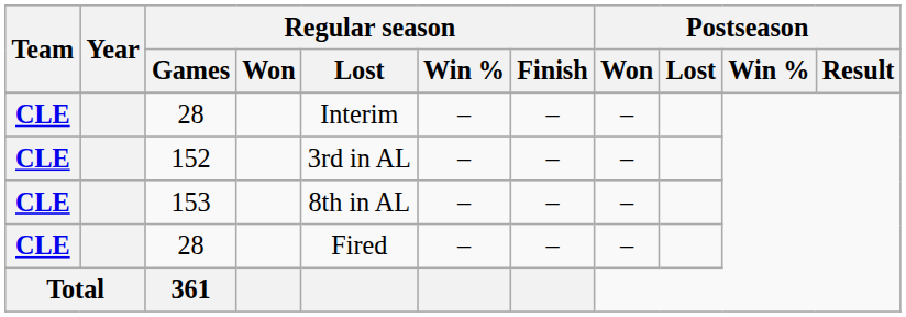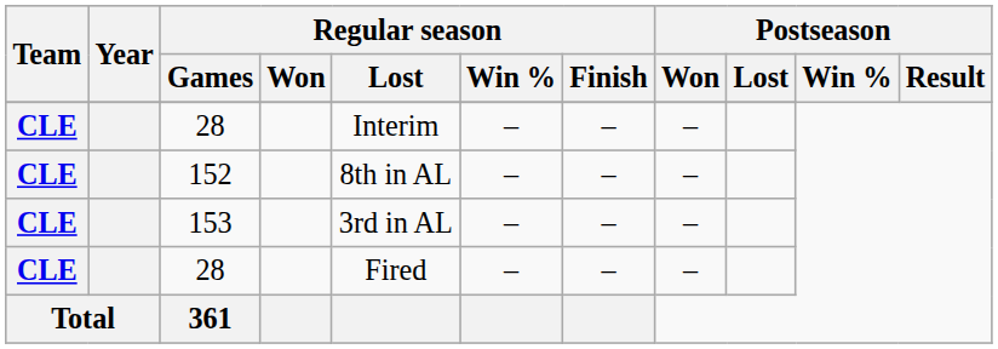152 | Regular season / Lost: 3rd in AL -> 8th in AL
153 | Regular season / Lost: 8th in AL -> 3rd in AL
